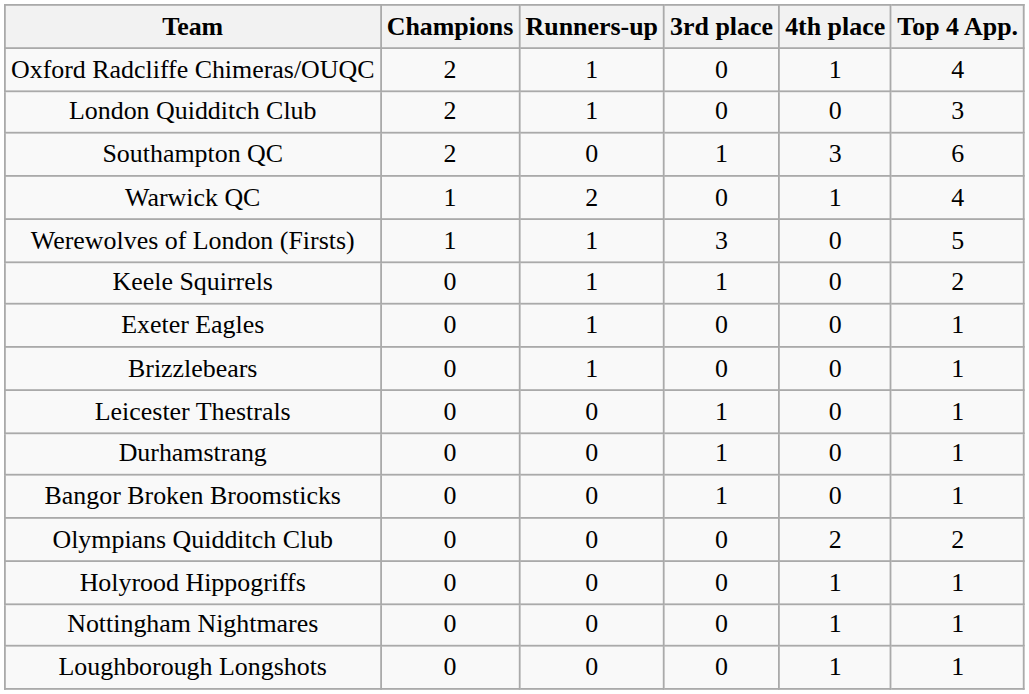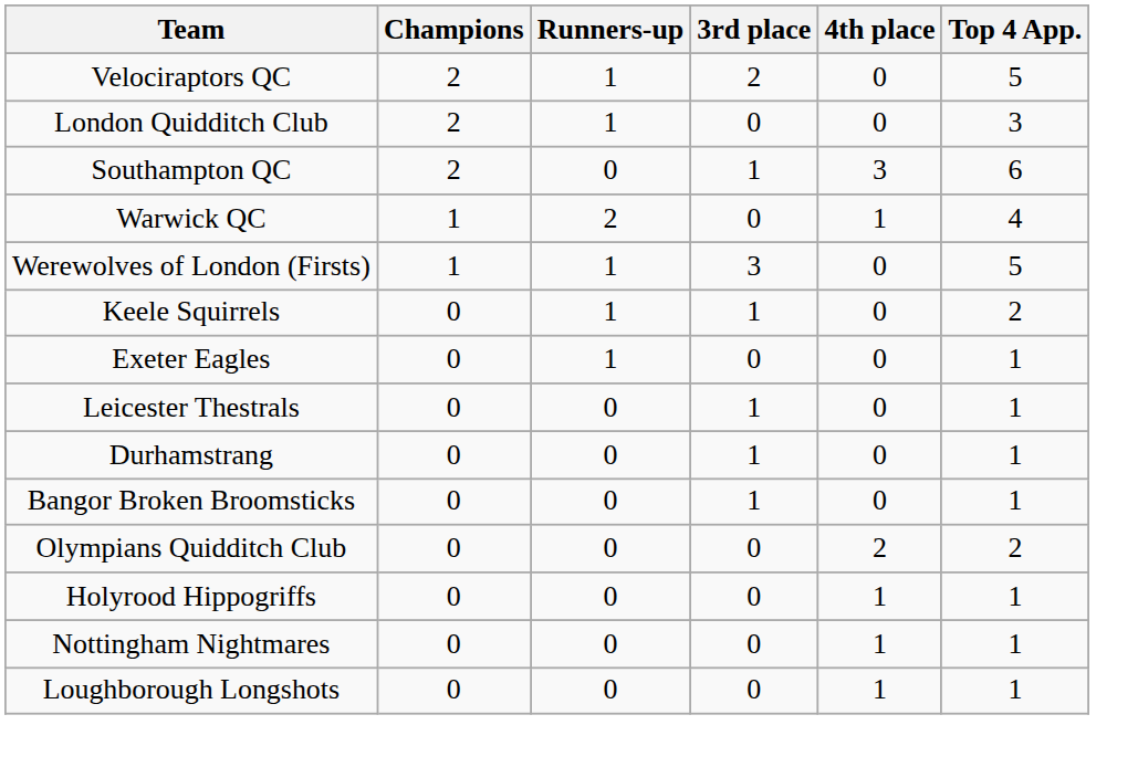+ row: Velociraptors QC | 2 | 1 | 2 | 0 | 5
- row: Oxford Radcliffe Chimeras/OUQC | 2 | 1 | 0 | 1 | 4
- row: Brizzlebears | 0 | 1 | 0 | 0 | 1
